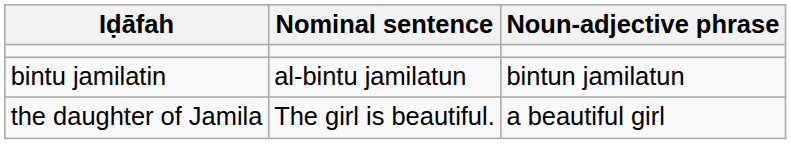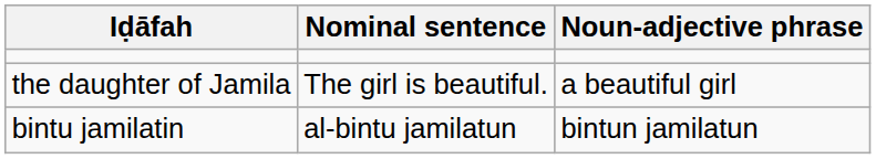rows swapped: bintu jamilatin <-> the daughter of Jamila
